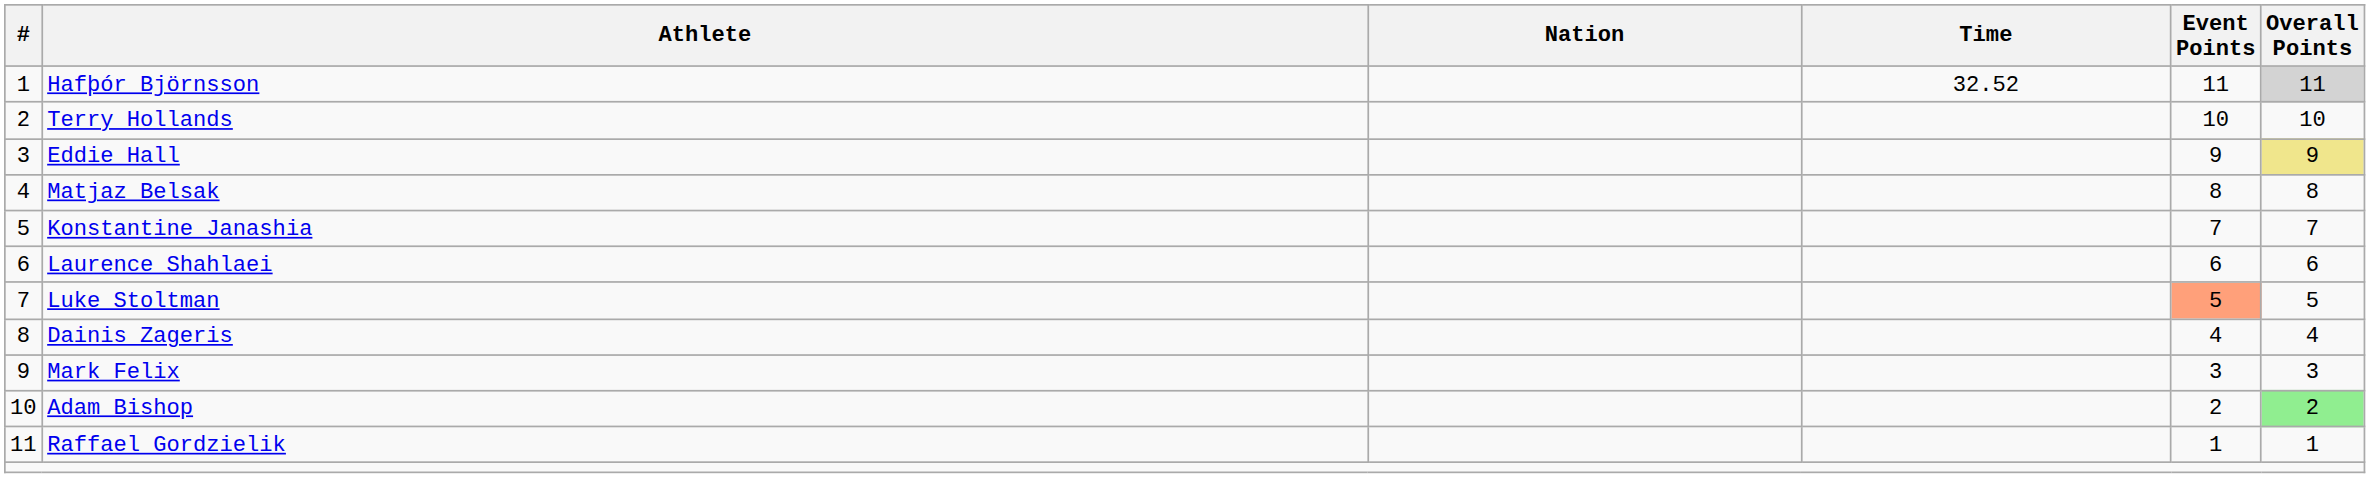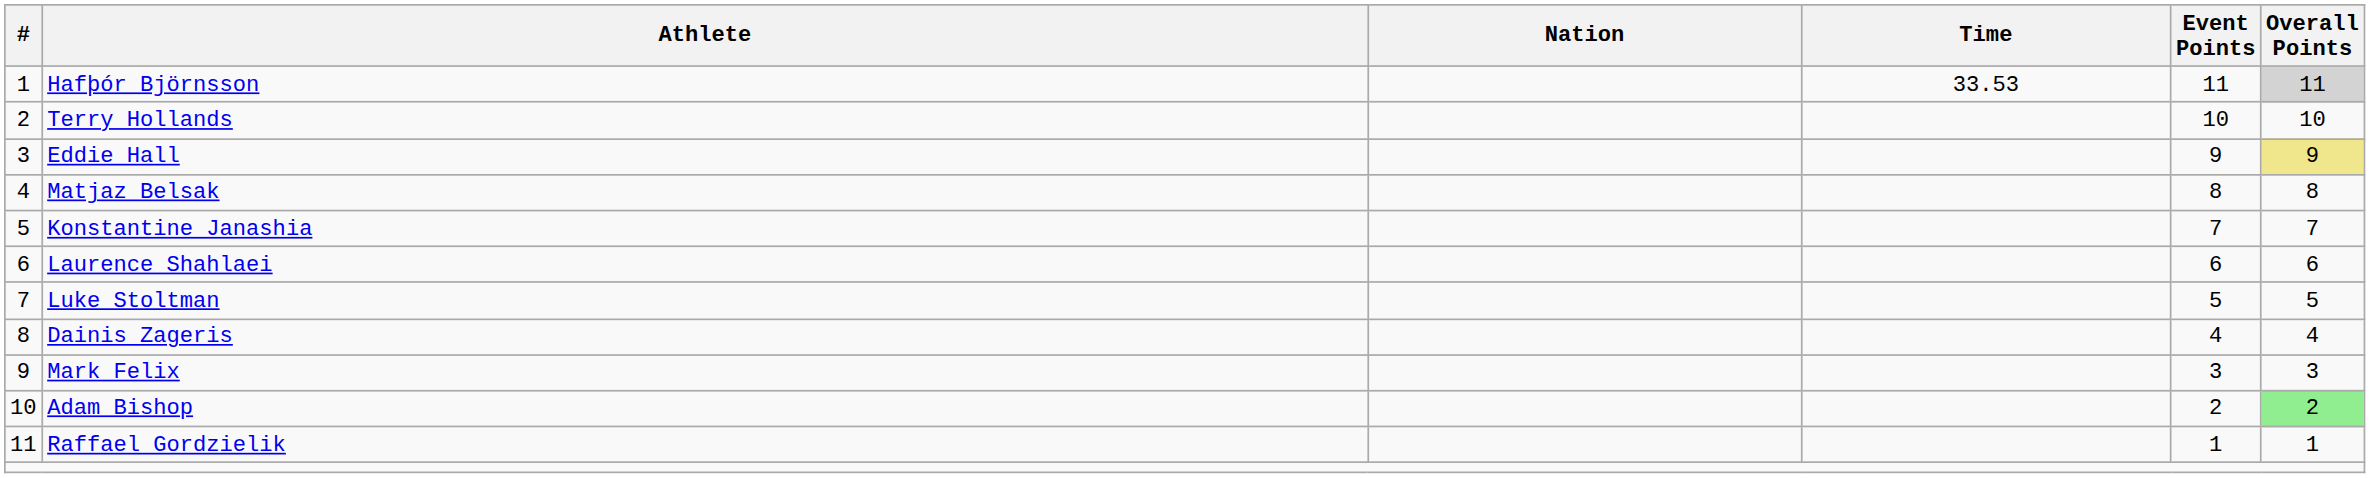Hafþór Björnsson | Time: 32.52 -> 33.53
Luke Stoltman | Event Points: lightsalmon background -> no background
